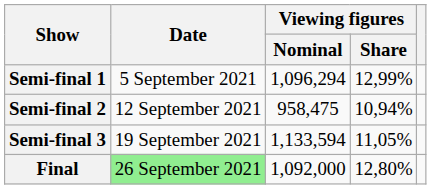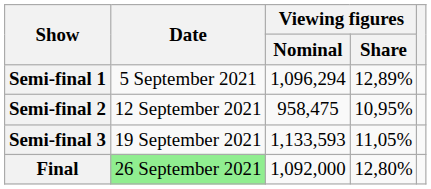Semi-final 1 | Viewing figures / Share: 12,99% -> 12,89%
Semi-final 2 | Viewing figures / Share: 10,94% -> 10,95%
Semi-final 3 | Viewing figures / Nominal: 1,133,594 -> 1,133,593
